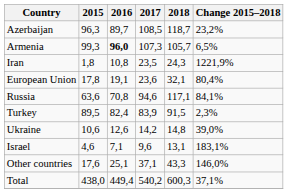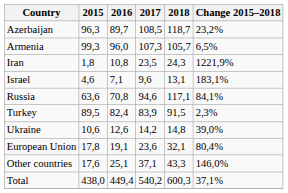Armenia | 2016: bold -> normal
rows swapped: Israel <-> European Union
